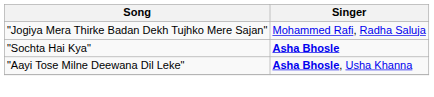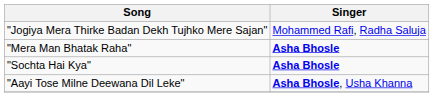+ row: "Mera Man Bhatak Raha" | Asha Bhosle
